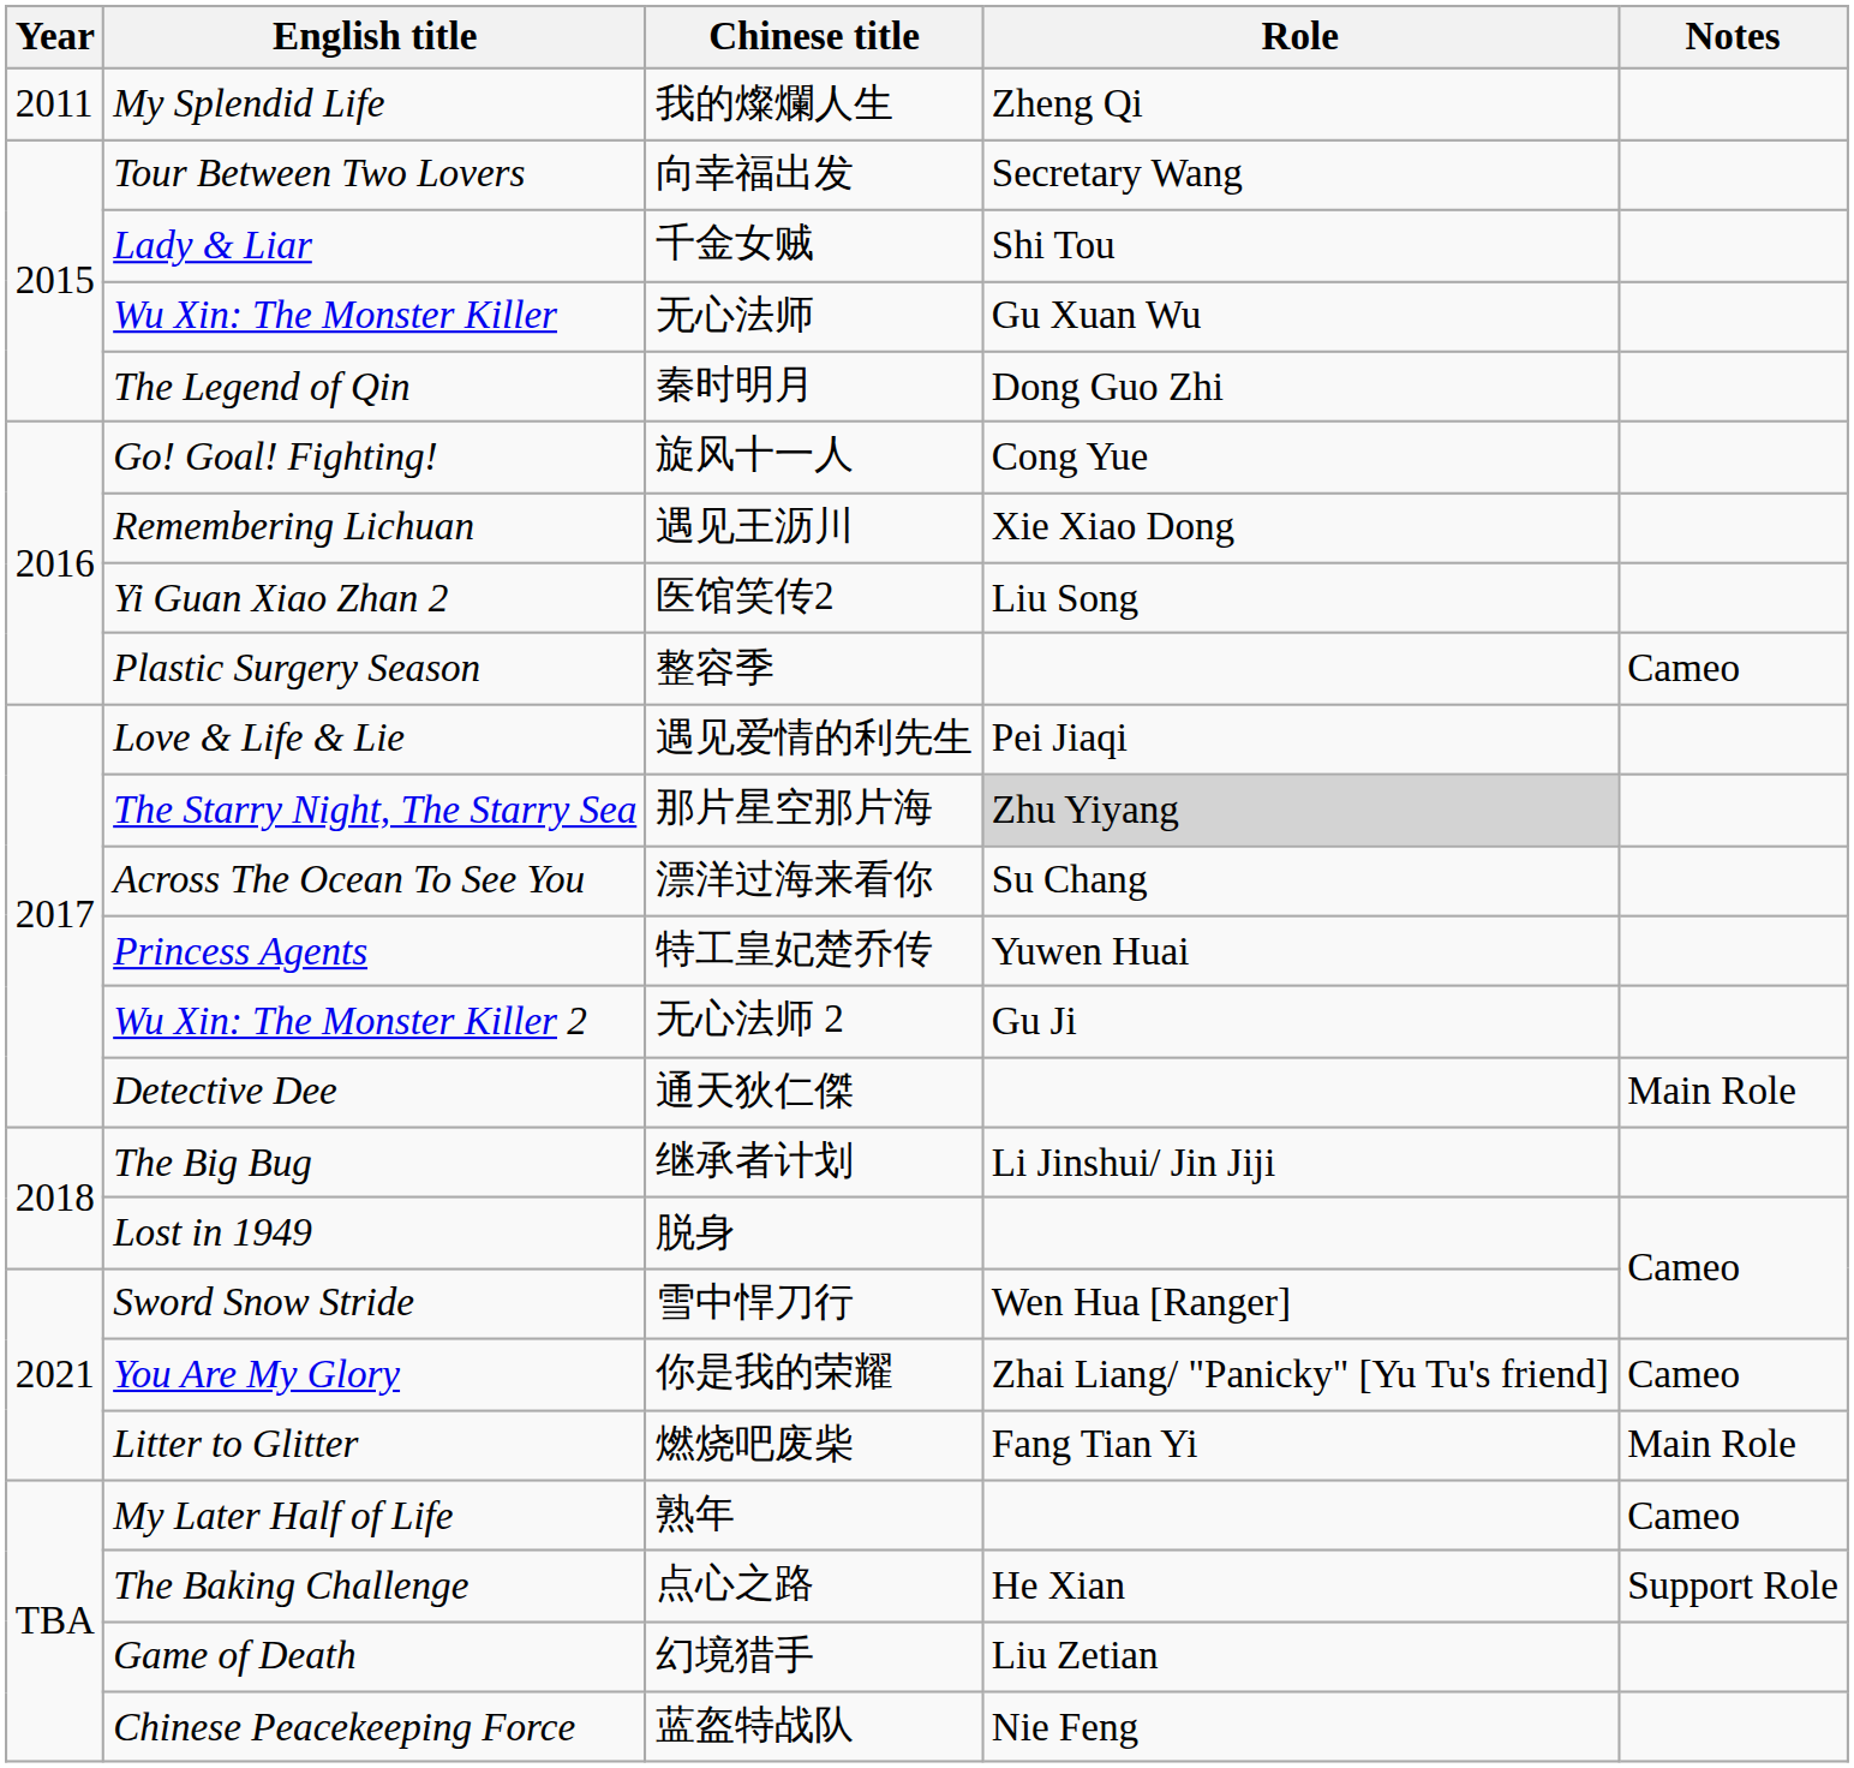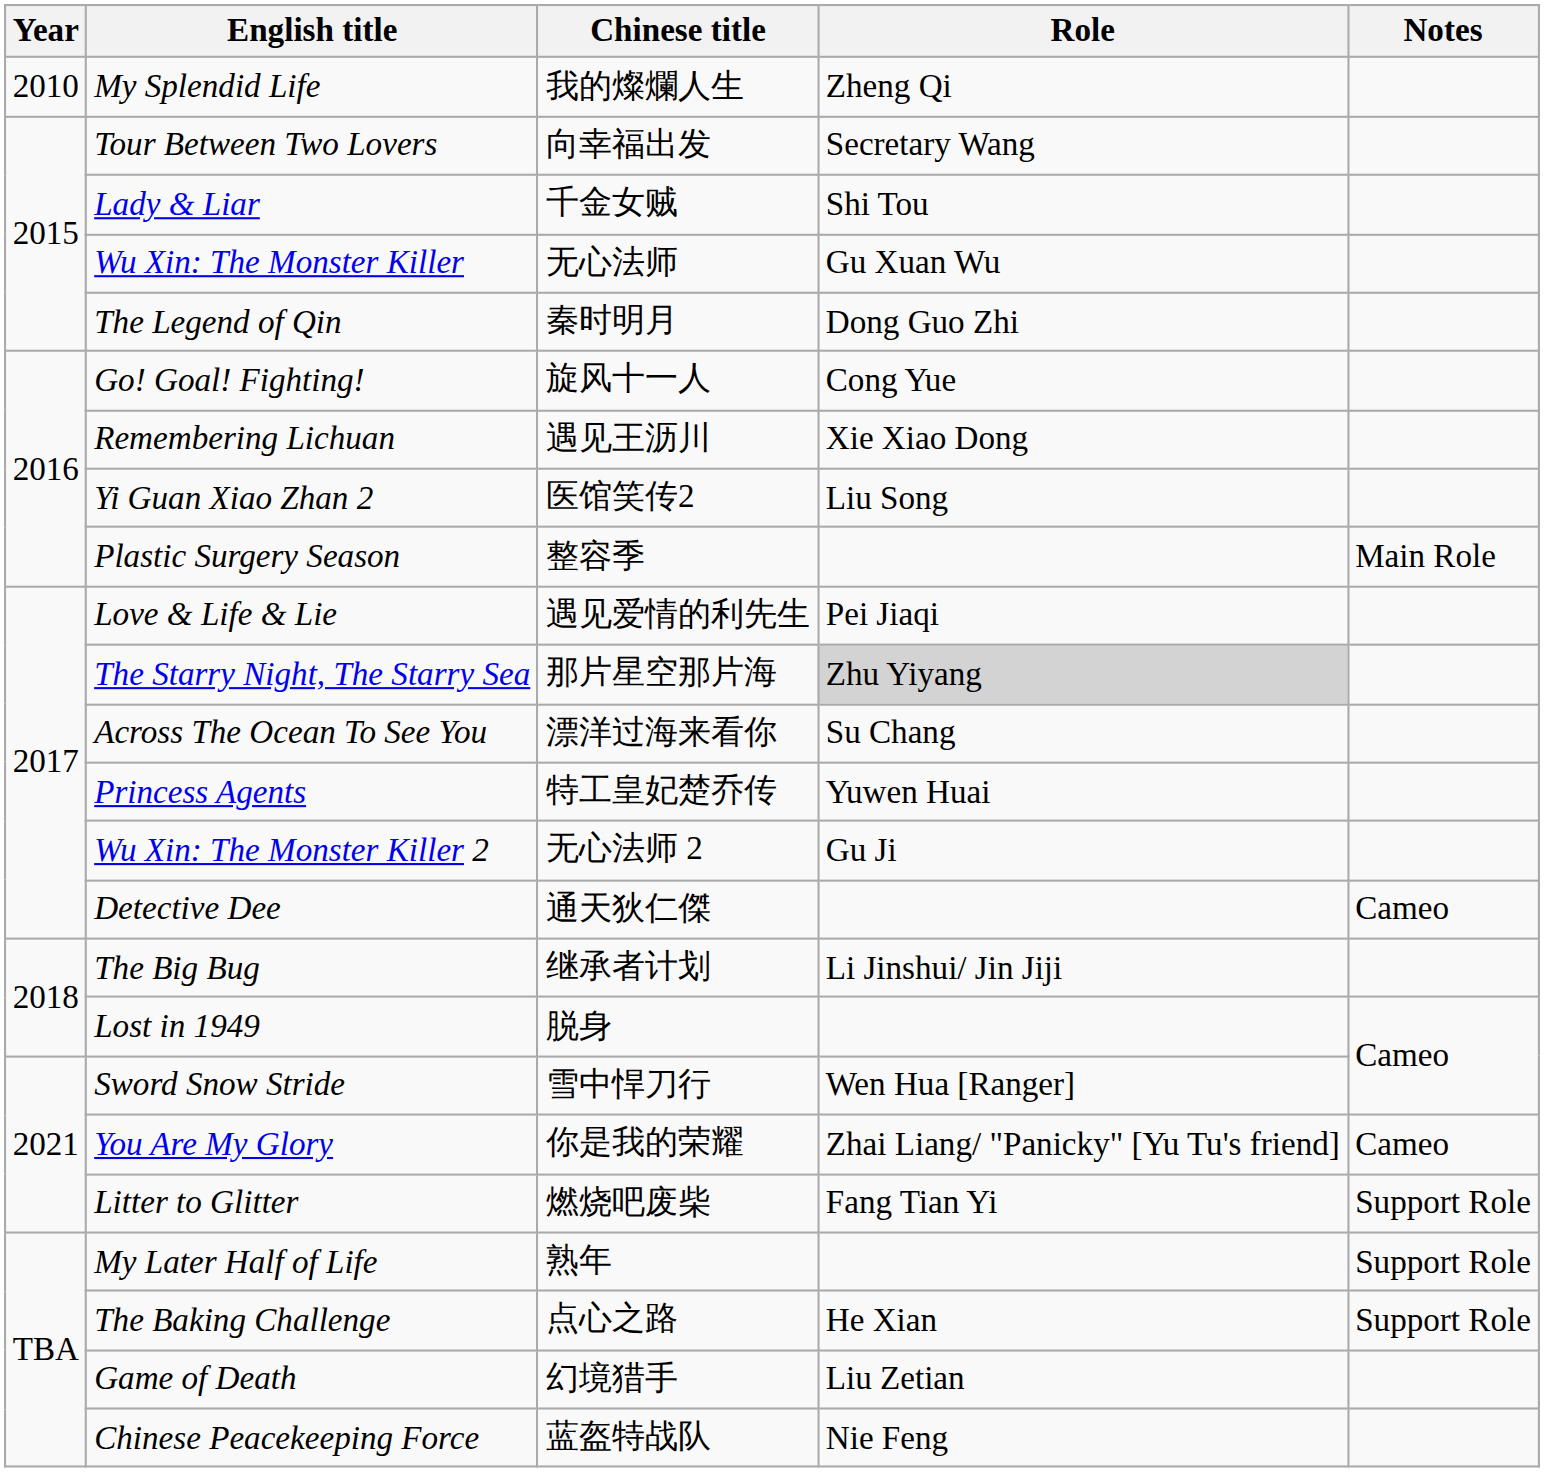My Splendid Life | Year: 2011 -> 2010
Plastic Surgery Season | Notes: Cameo -> Main Role
Detective Dee | Notes: Main Role -> Cameo
Litter to Glitter | Notes: Main Role -> Support Role
My Later Half of Life | Notes: Cameo -> Support Role
